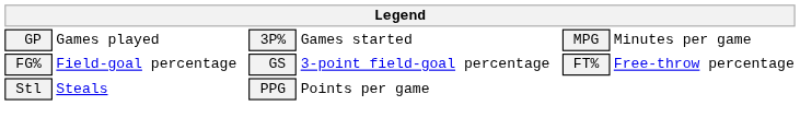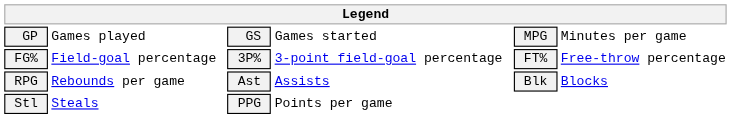GP | column 3: 3P% -> GS
FG% | column 3: GS -> 3P%
+ row: RPG | Rebounds per game | Ast | Assists | Blk | Blocks
